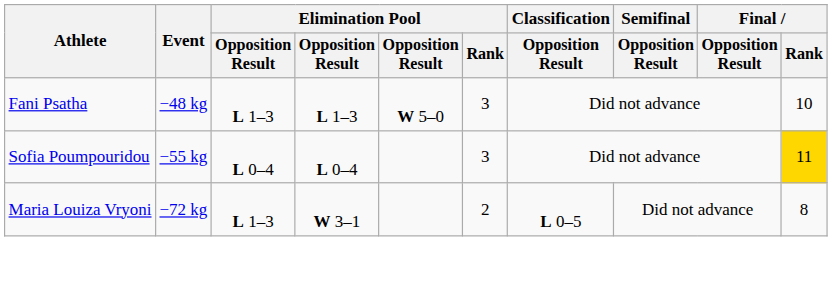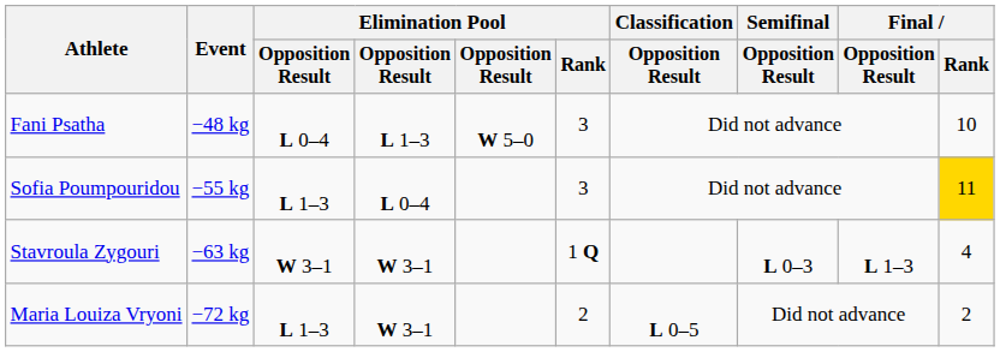Fani Psatha | column 3: L 1–3 -> L 0–4
Sofia Poumpouridou | column 3: L 0–4 -> L 1–3
+ row: Stavroula Zygouri | −63 kg | W 3–1 | W 3–1 | 1 Q | L 0–3 | L 1–3 | 4
Maria Louiza Vryoni | Final / Rank: 8 -> 2
